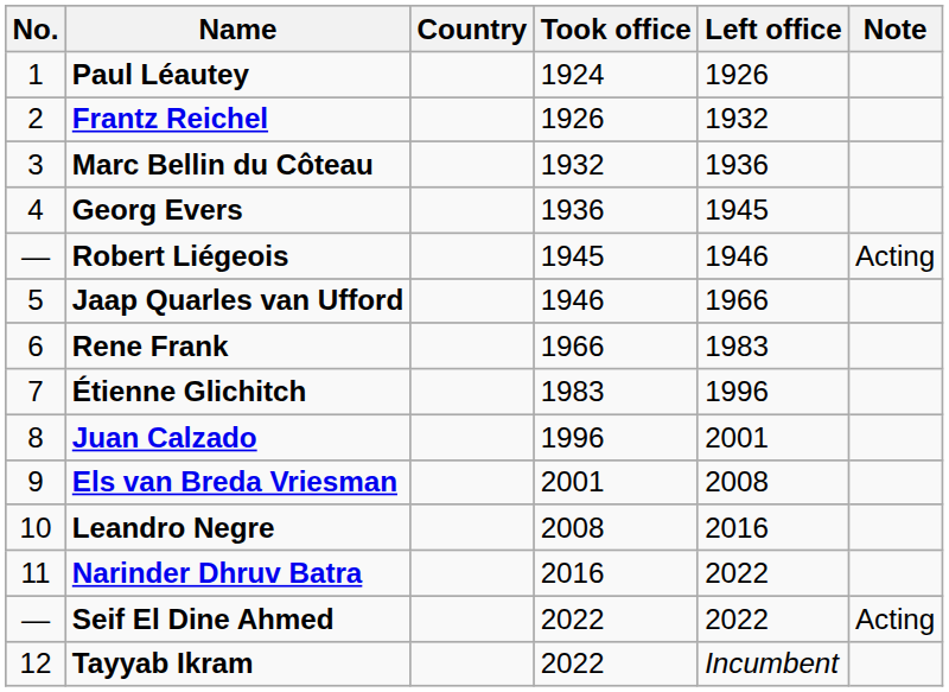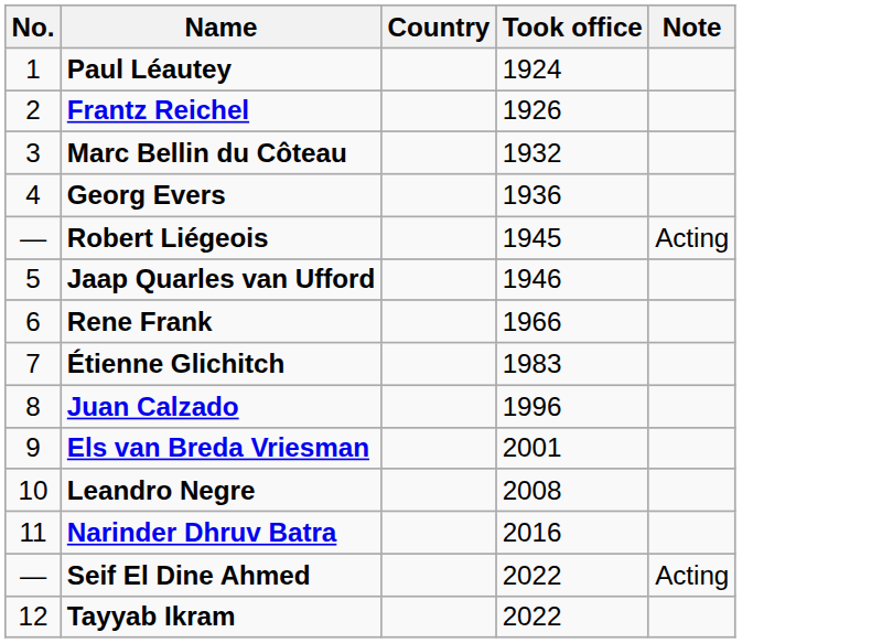- column: Left office | 1926 | 1932 | 1936 | 1945 | 1946 | 1966 | 1983 | 1996 | 2001 | 2008 | 2016 | 2022 | 2022 | Incumbent
